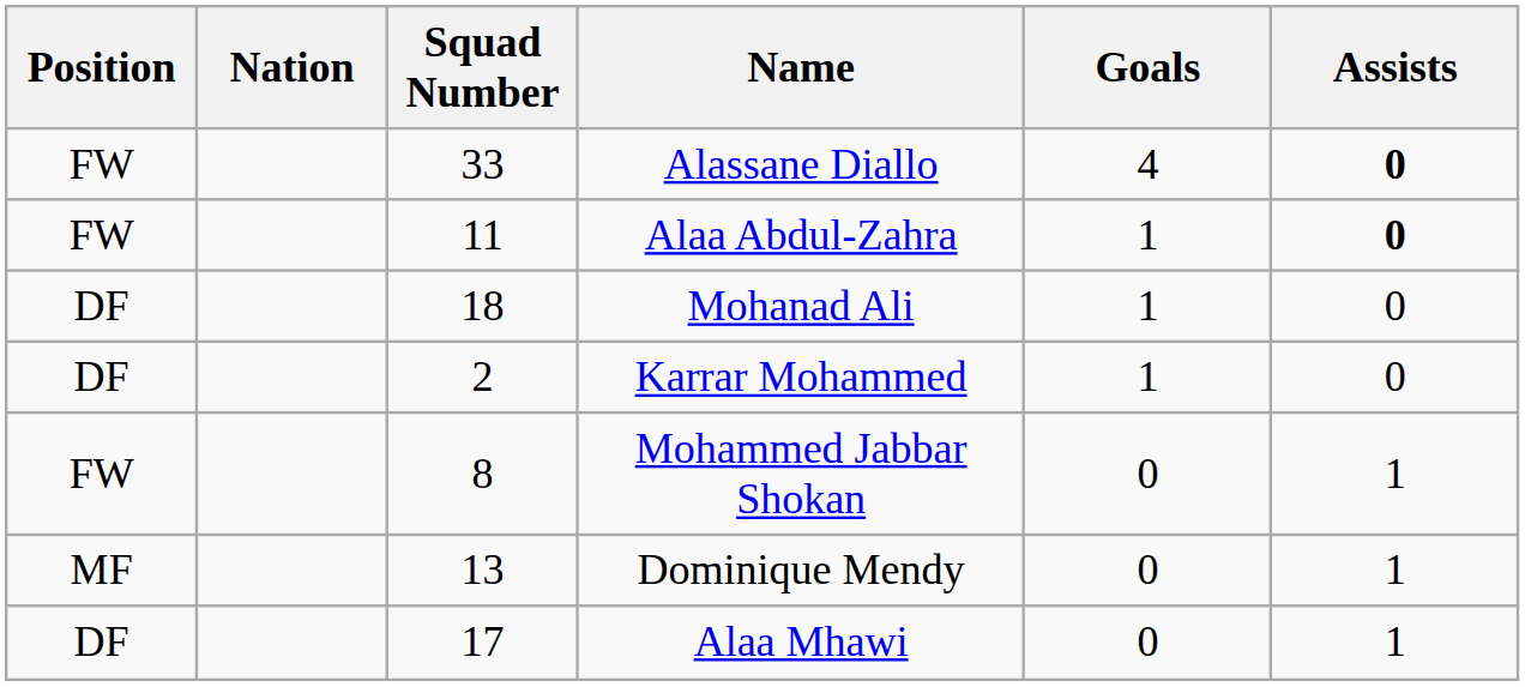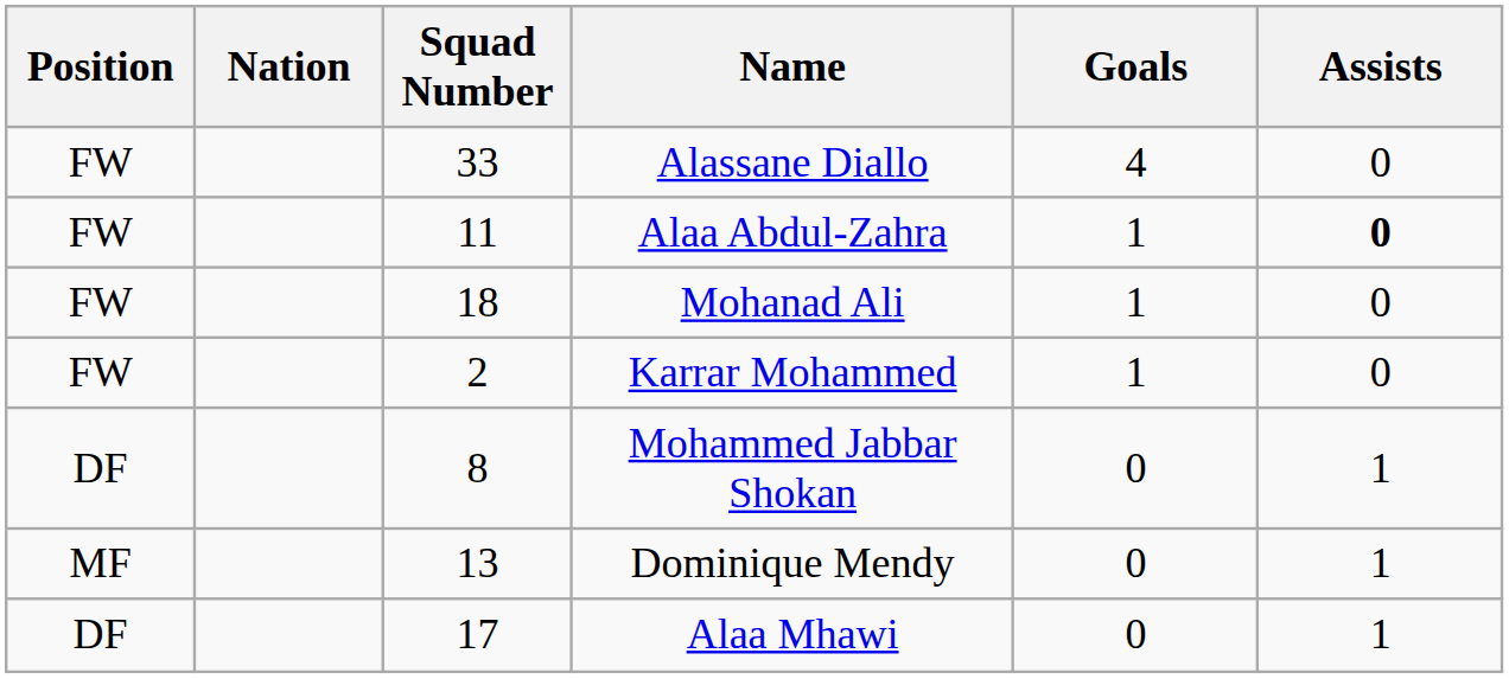Alassane Diallo | Assists: bold -> normal
Mohanad Ali | Position: DF -> FW
Karrar Mohammed | Position: DF -> FW
Mohammed Jabbar Shokan | Position: FW -> DF
